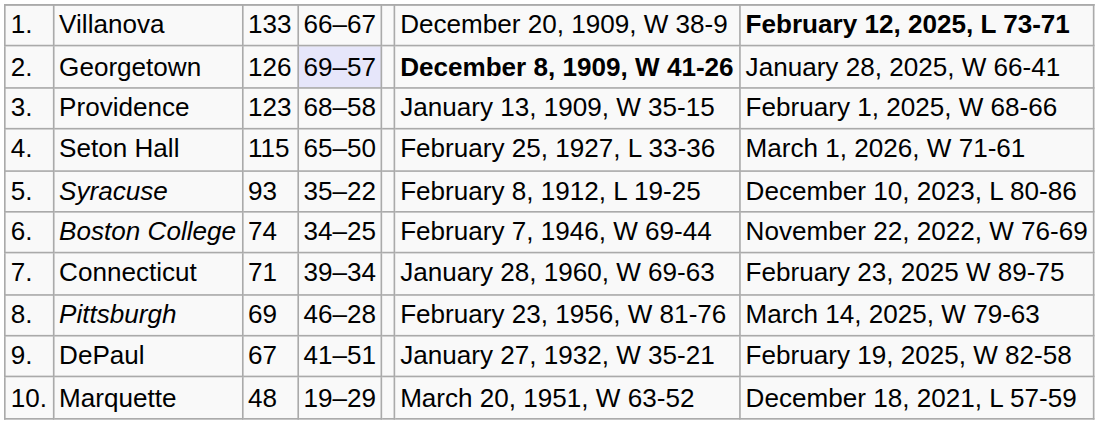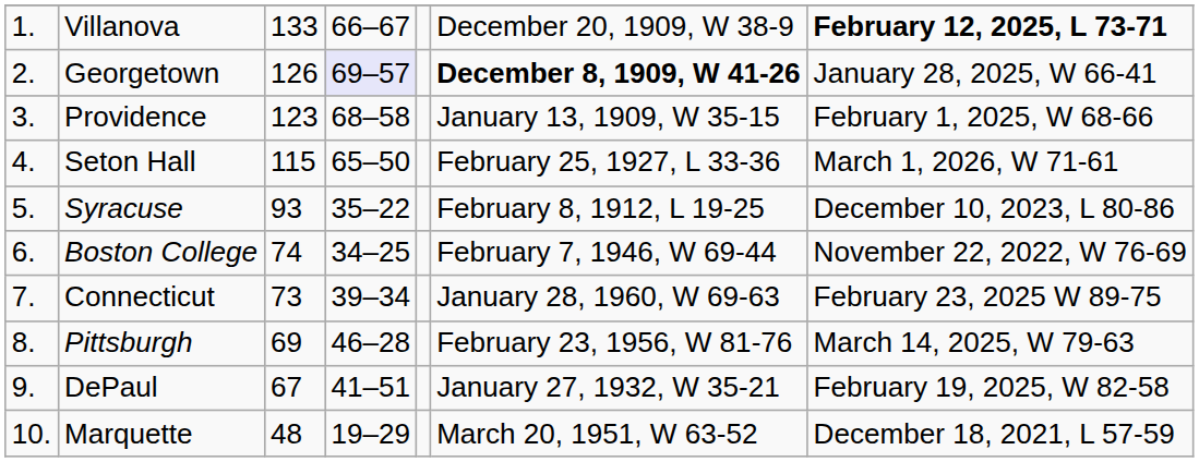Connecticut | column 3: 71 -> 73
